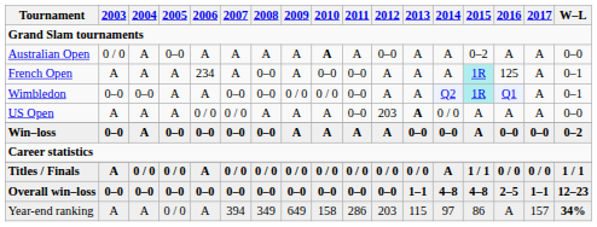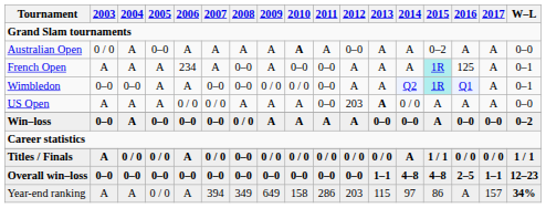Win–loss | 2008: 0–0 -> 0 / 0
Titles / Finals | 2008: 0 / 0 -> 0–0
